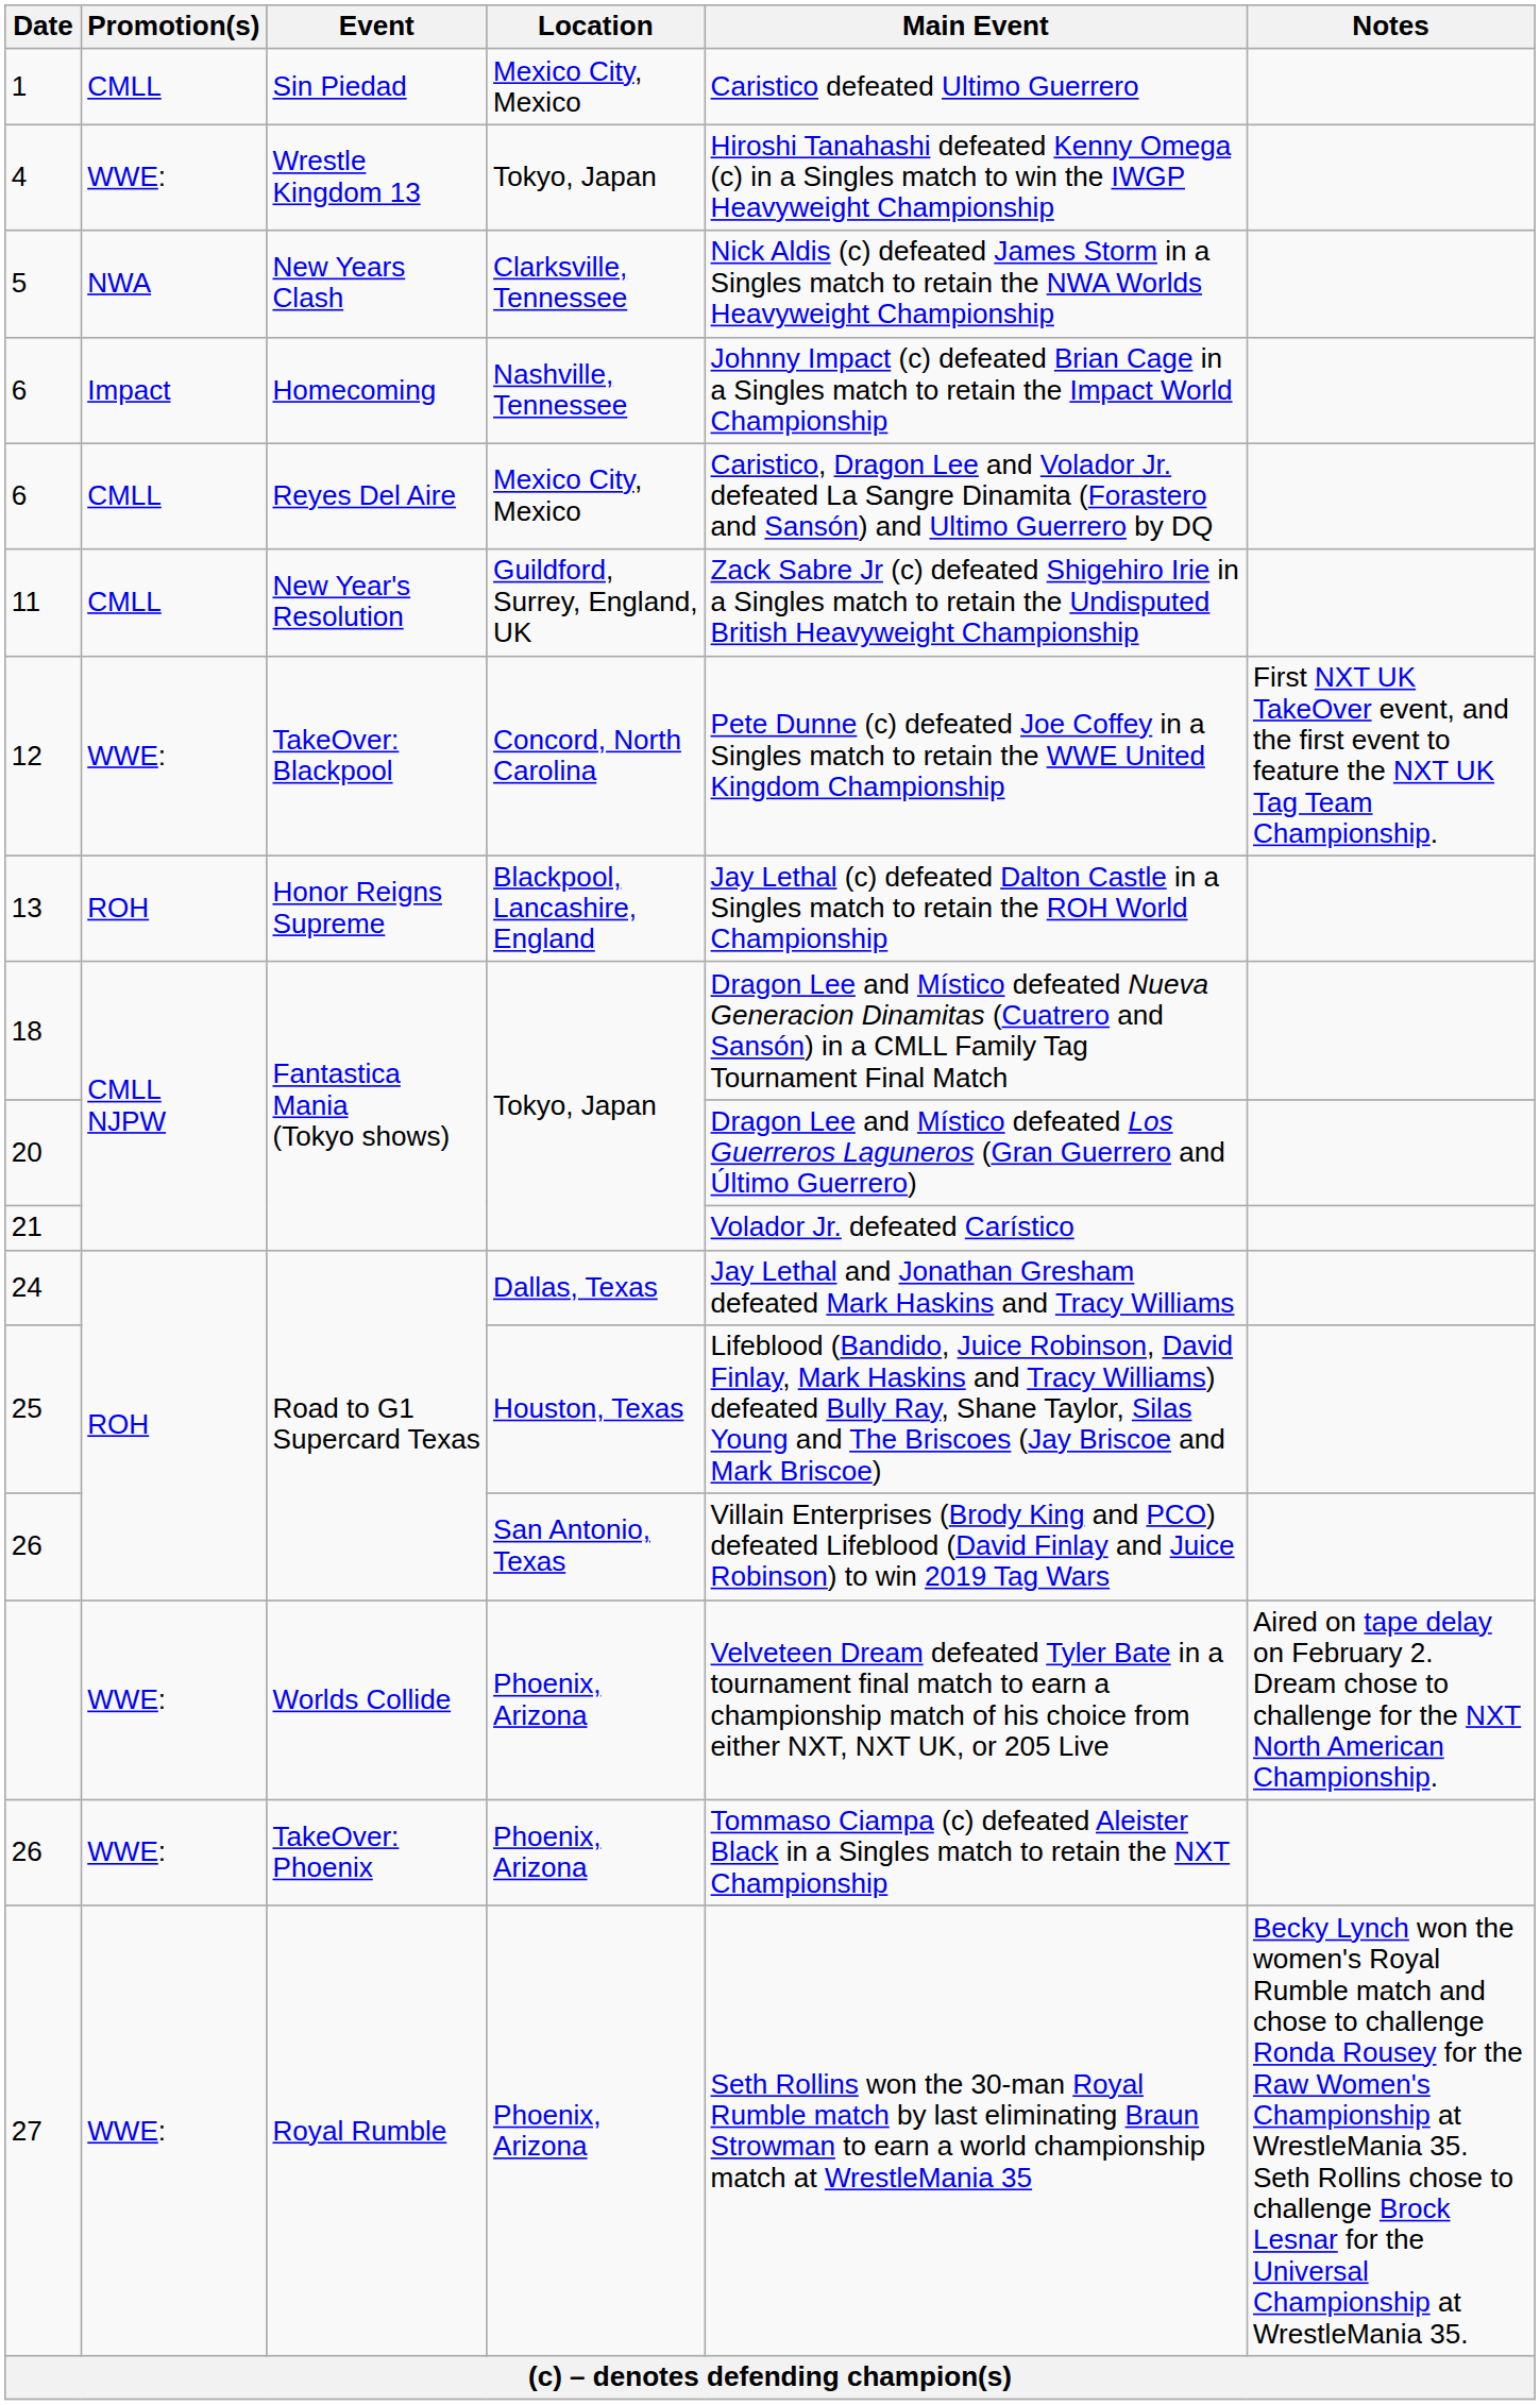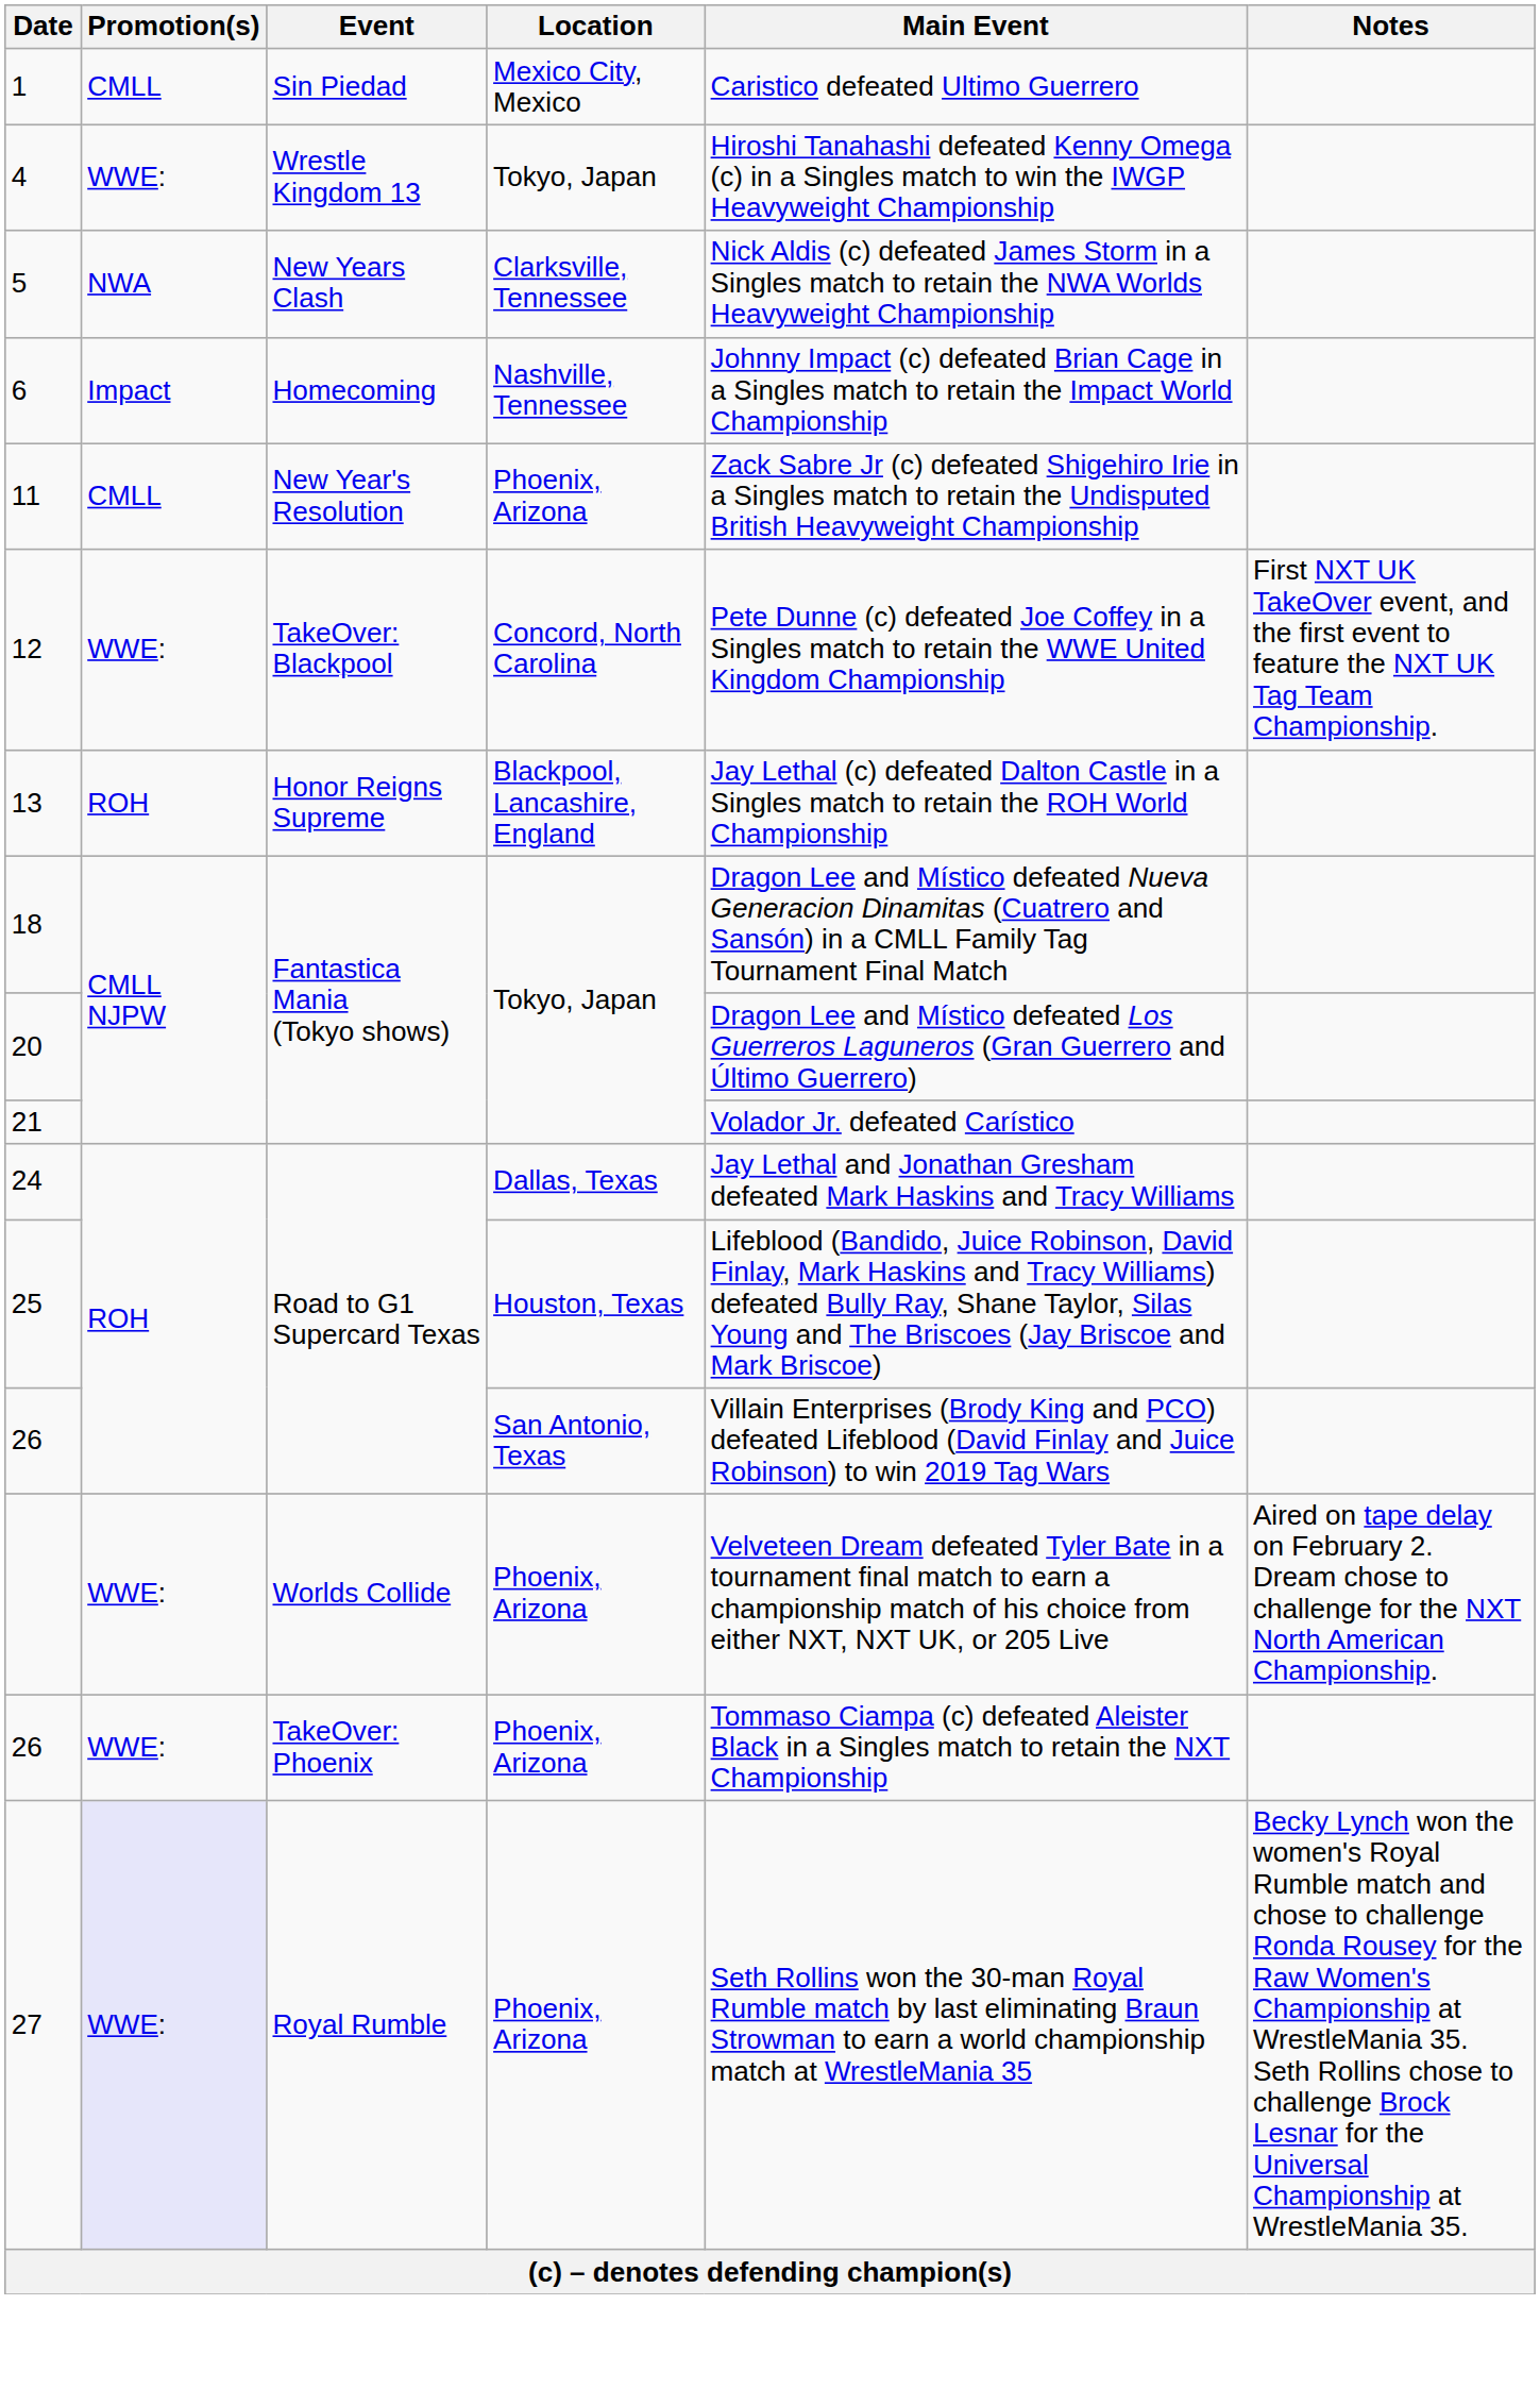- row: 6 | CMLL | Reyes Del Aire | Mexico City, Mexico | Caristico, Dragon Lee and Volador Jr. defeated La Sangre Dinamita (Forastero and Sansón) and Ultimo Guerrero by DQ
11 | Location: Guildford, Surrey, England, UK -> Phoenix, Arizona
27 | Promotion(s): no background -> lavender background
